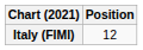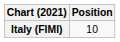Italy (FIMI) | Position: 12 -> 10
